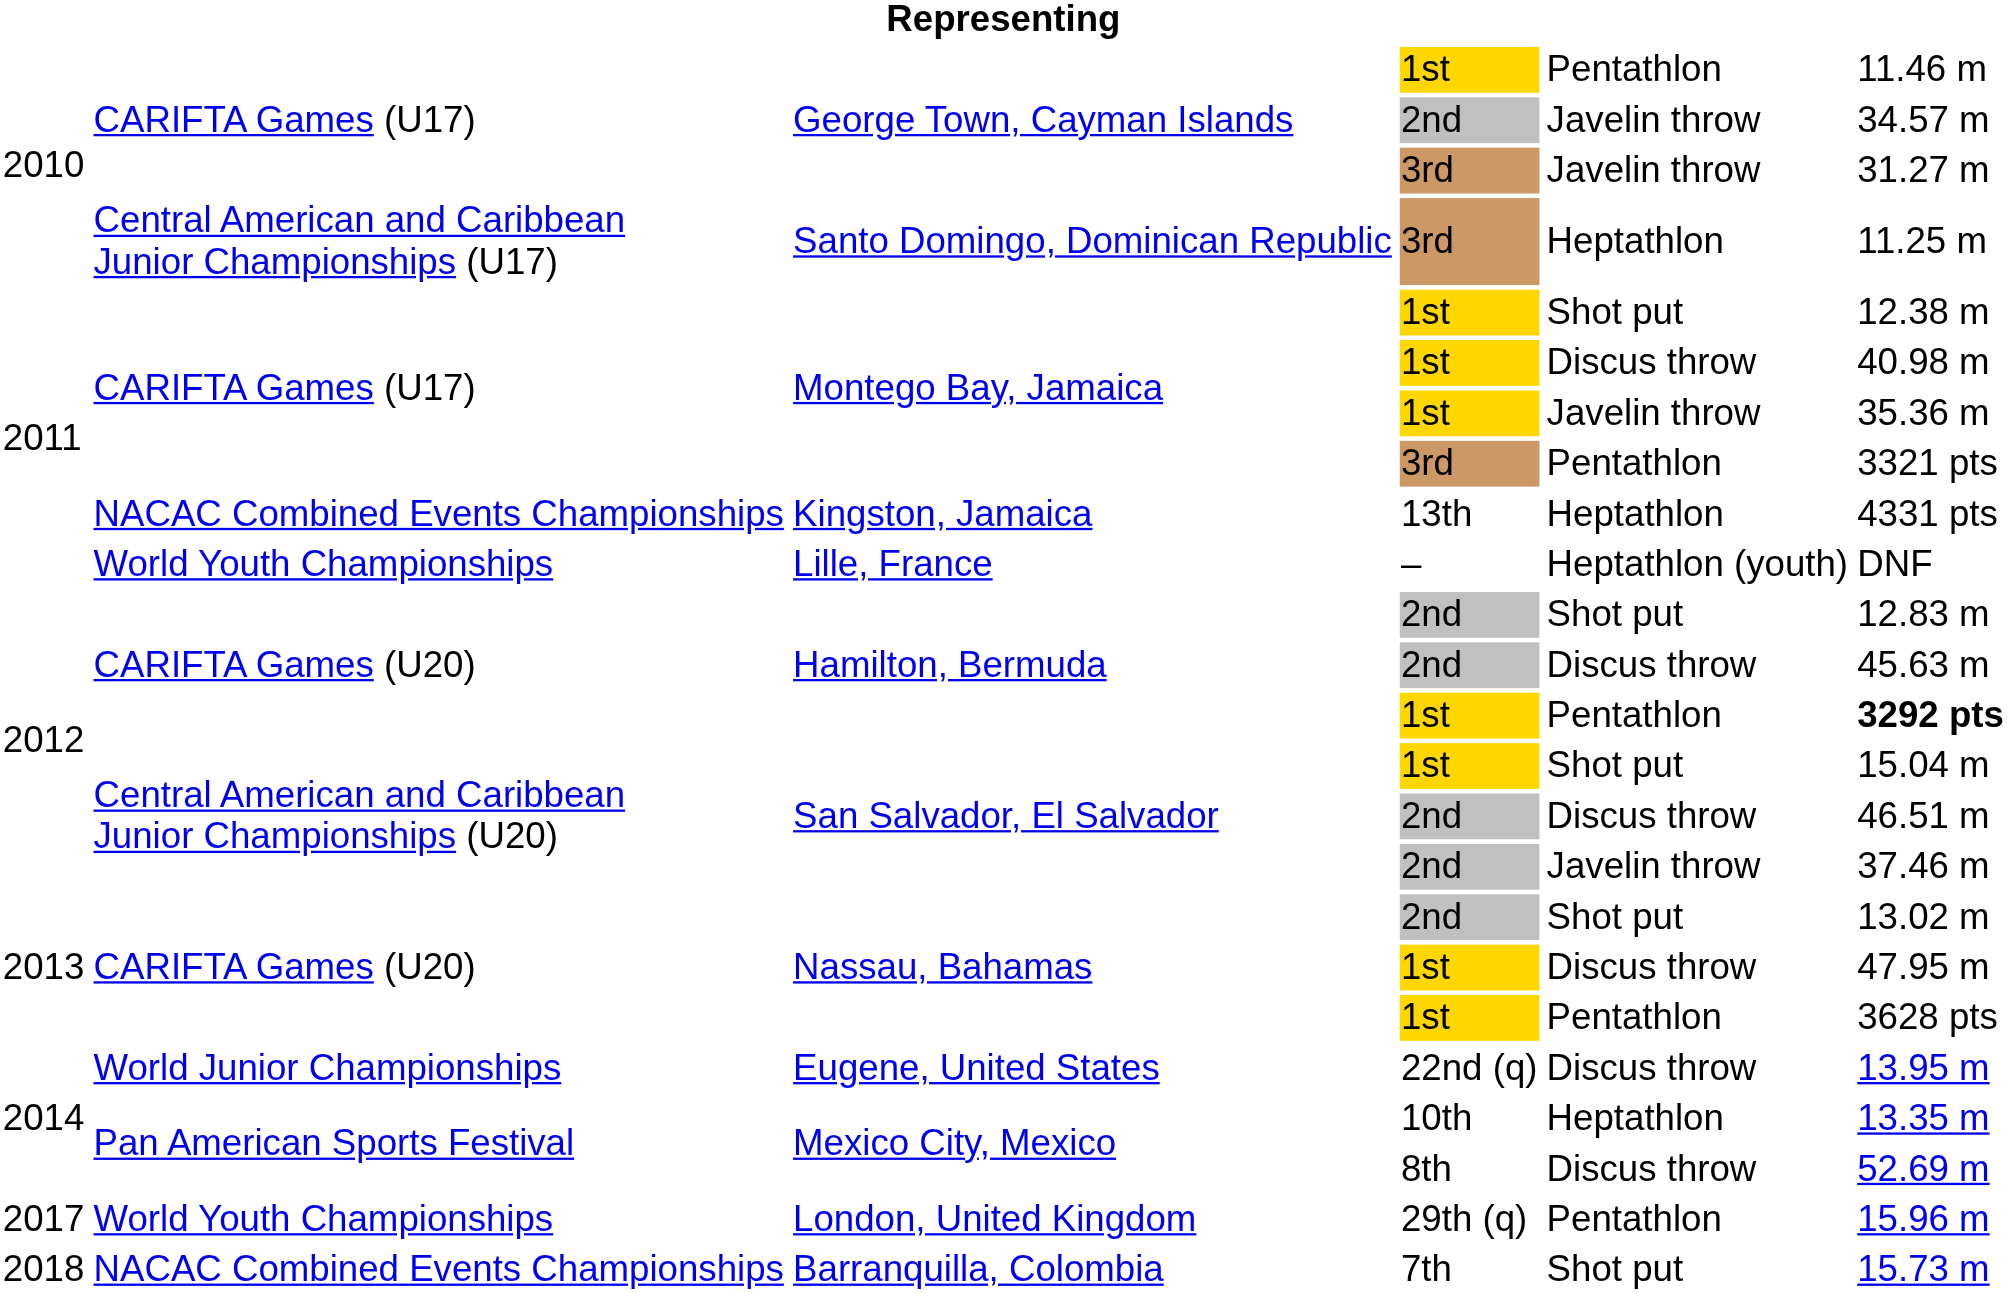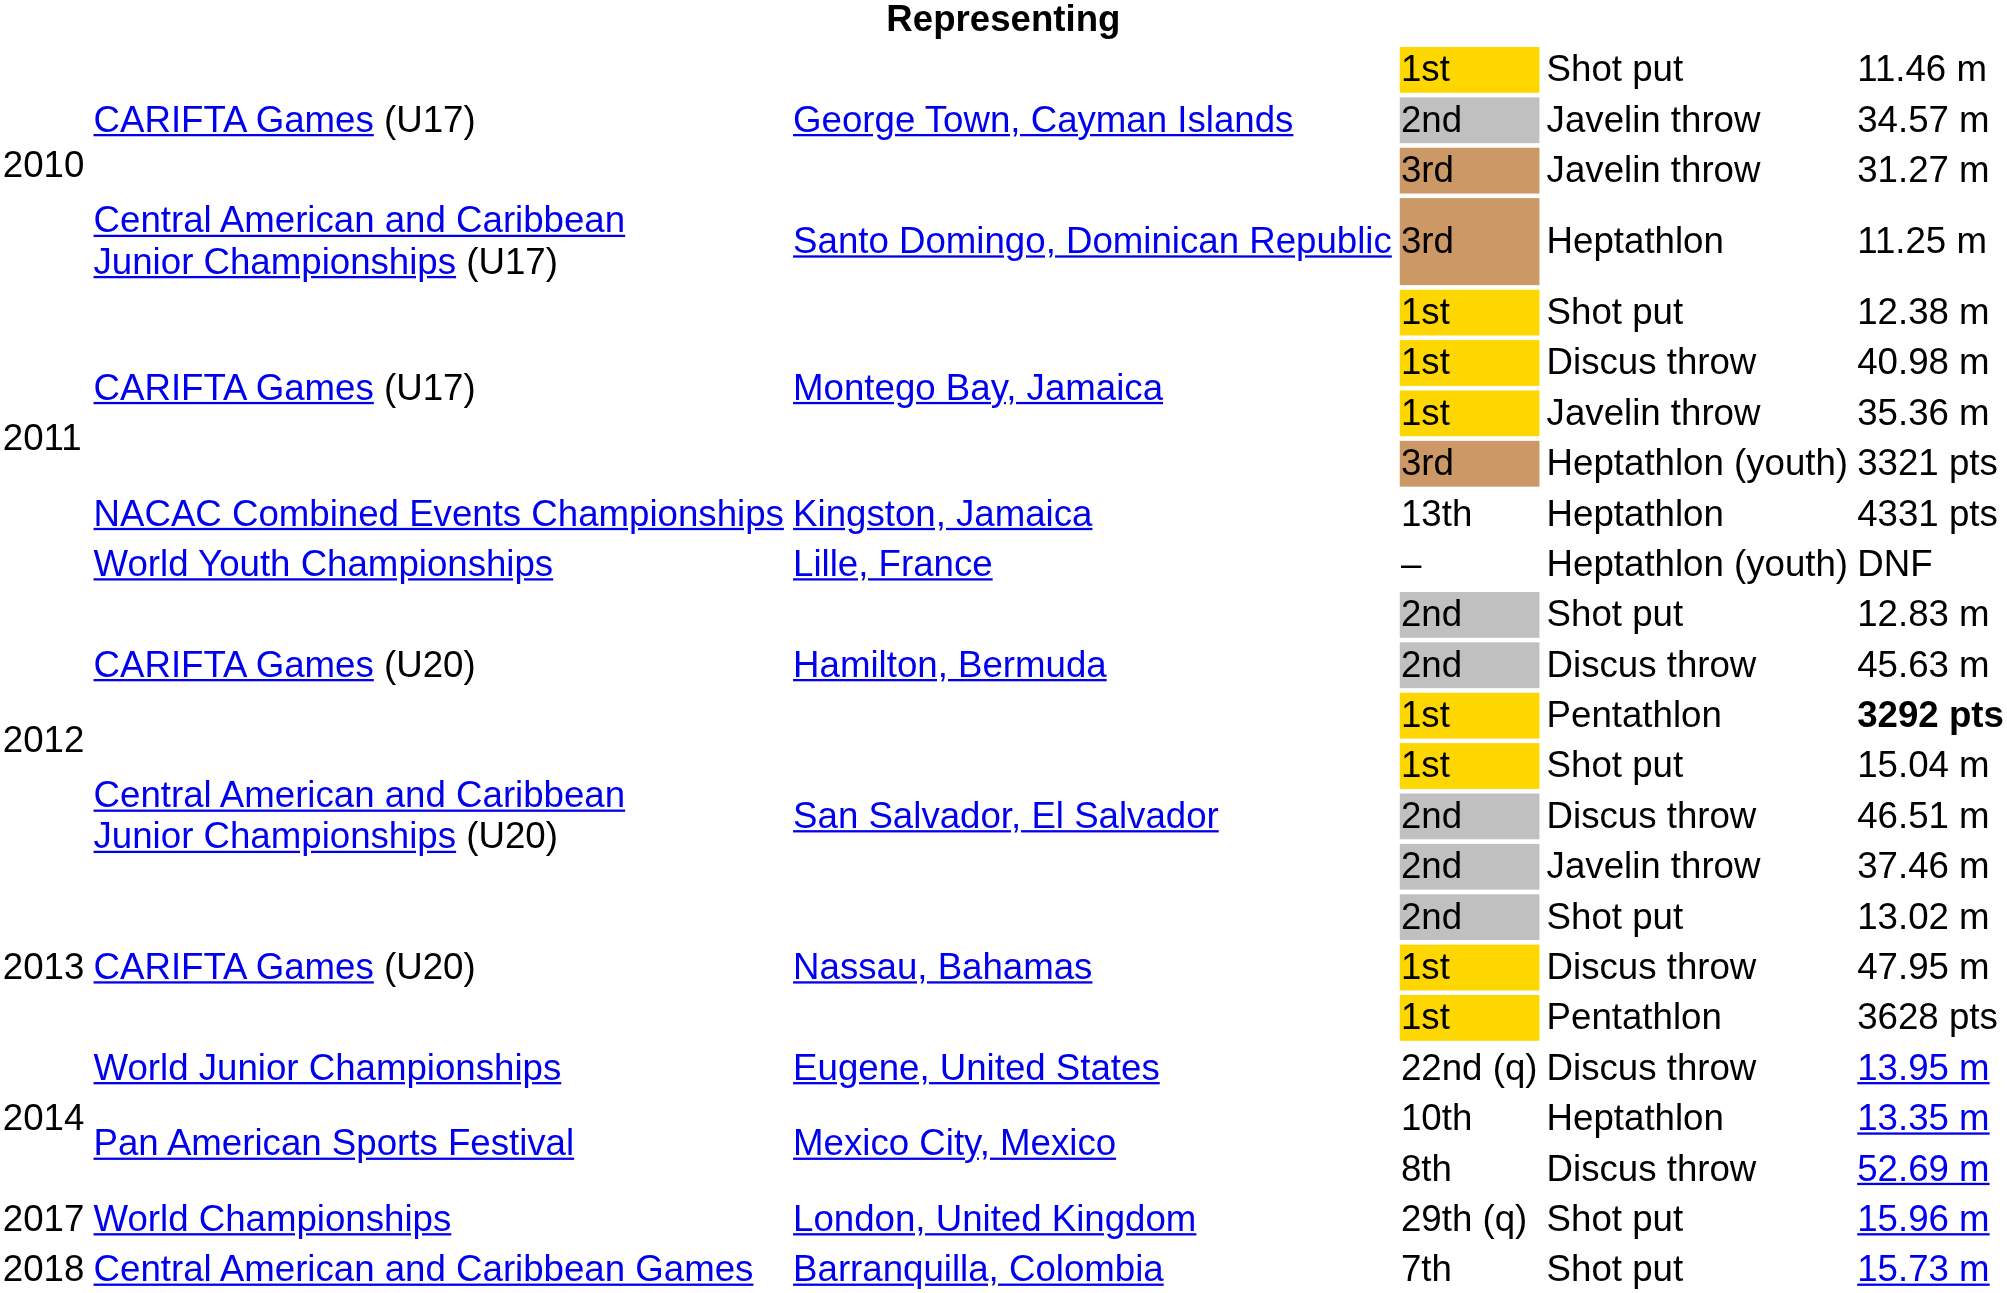George Town, Cayman Islands / 1st | column 5: Pentathlon -> Shot put
Montego Bay, Jamaica / 3rd | column 5: Pentathlon -> Heptathlon (youth)
London, United Kingdom | column 2: World Youth Championships -> World Championships
London, United Kingdom | column 5: Pentathlon -> Shot put
Barranquilla, Colombia | column 2: NACAC Combined Events Championships -> Central American and Caribbean Games
